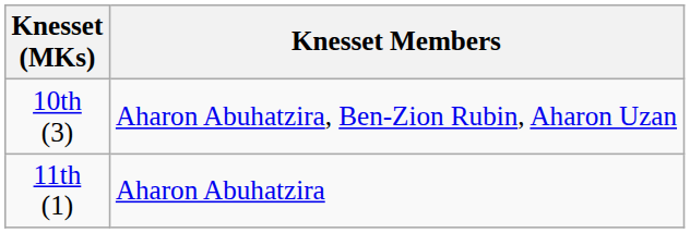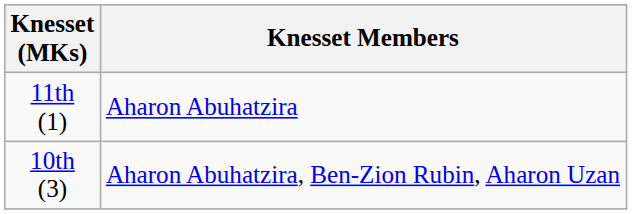rows swapped: 10th (3) <-> 11th (1)
